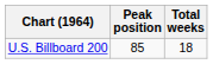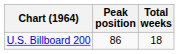U.S. Billboard 200 | Peak position: 85 -> 86
